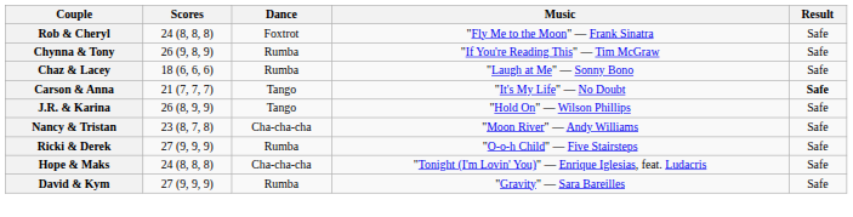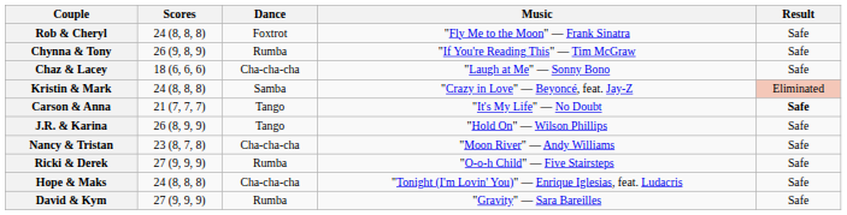Chaz & Lacey | Dance: Rumba -> Cha-cha-cha
+ row: Kristin & Mark | 24 (8, 8, 8) | Samba | "Crazy in Love" — Beyoncé, feat. Jay-Z | Eliminated
